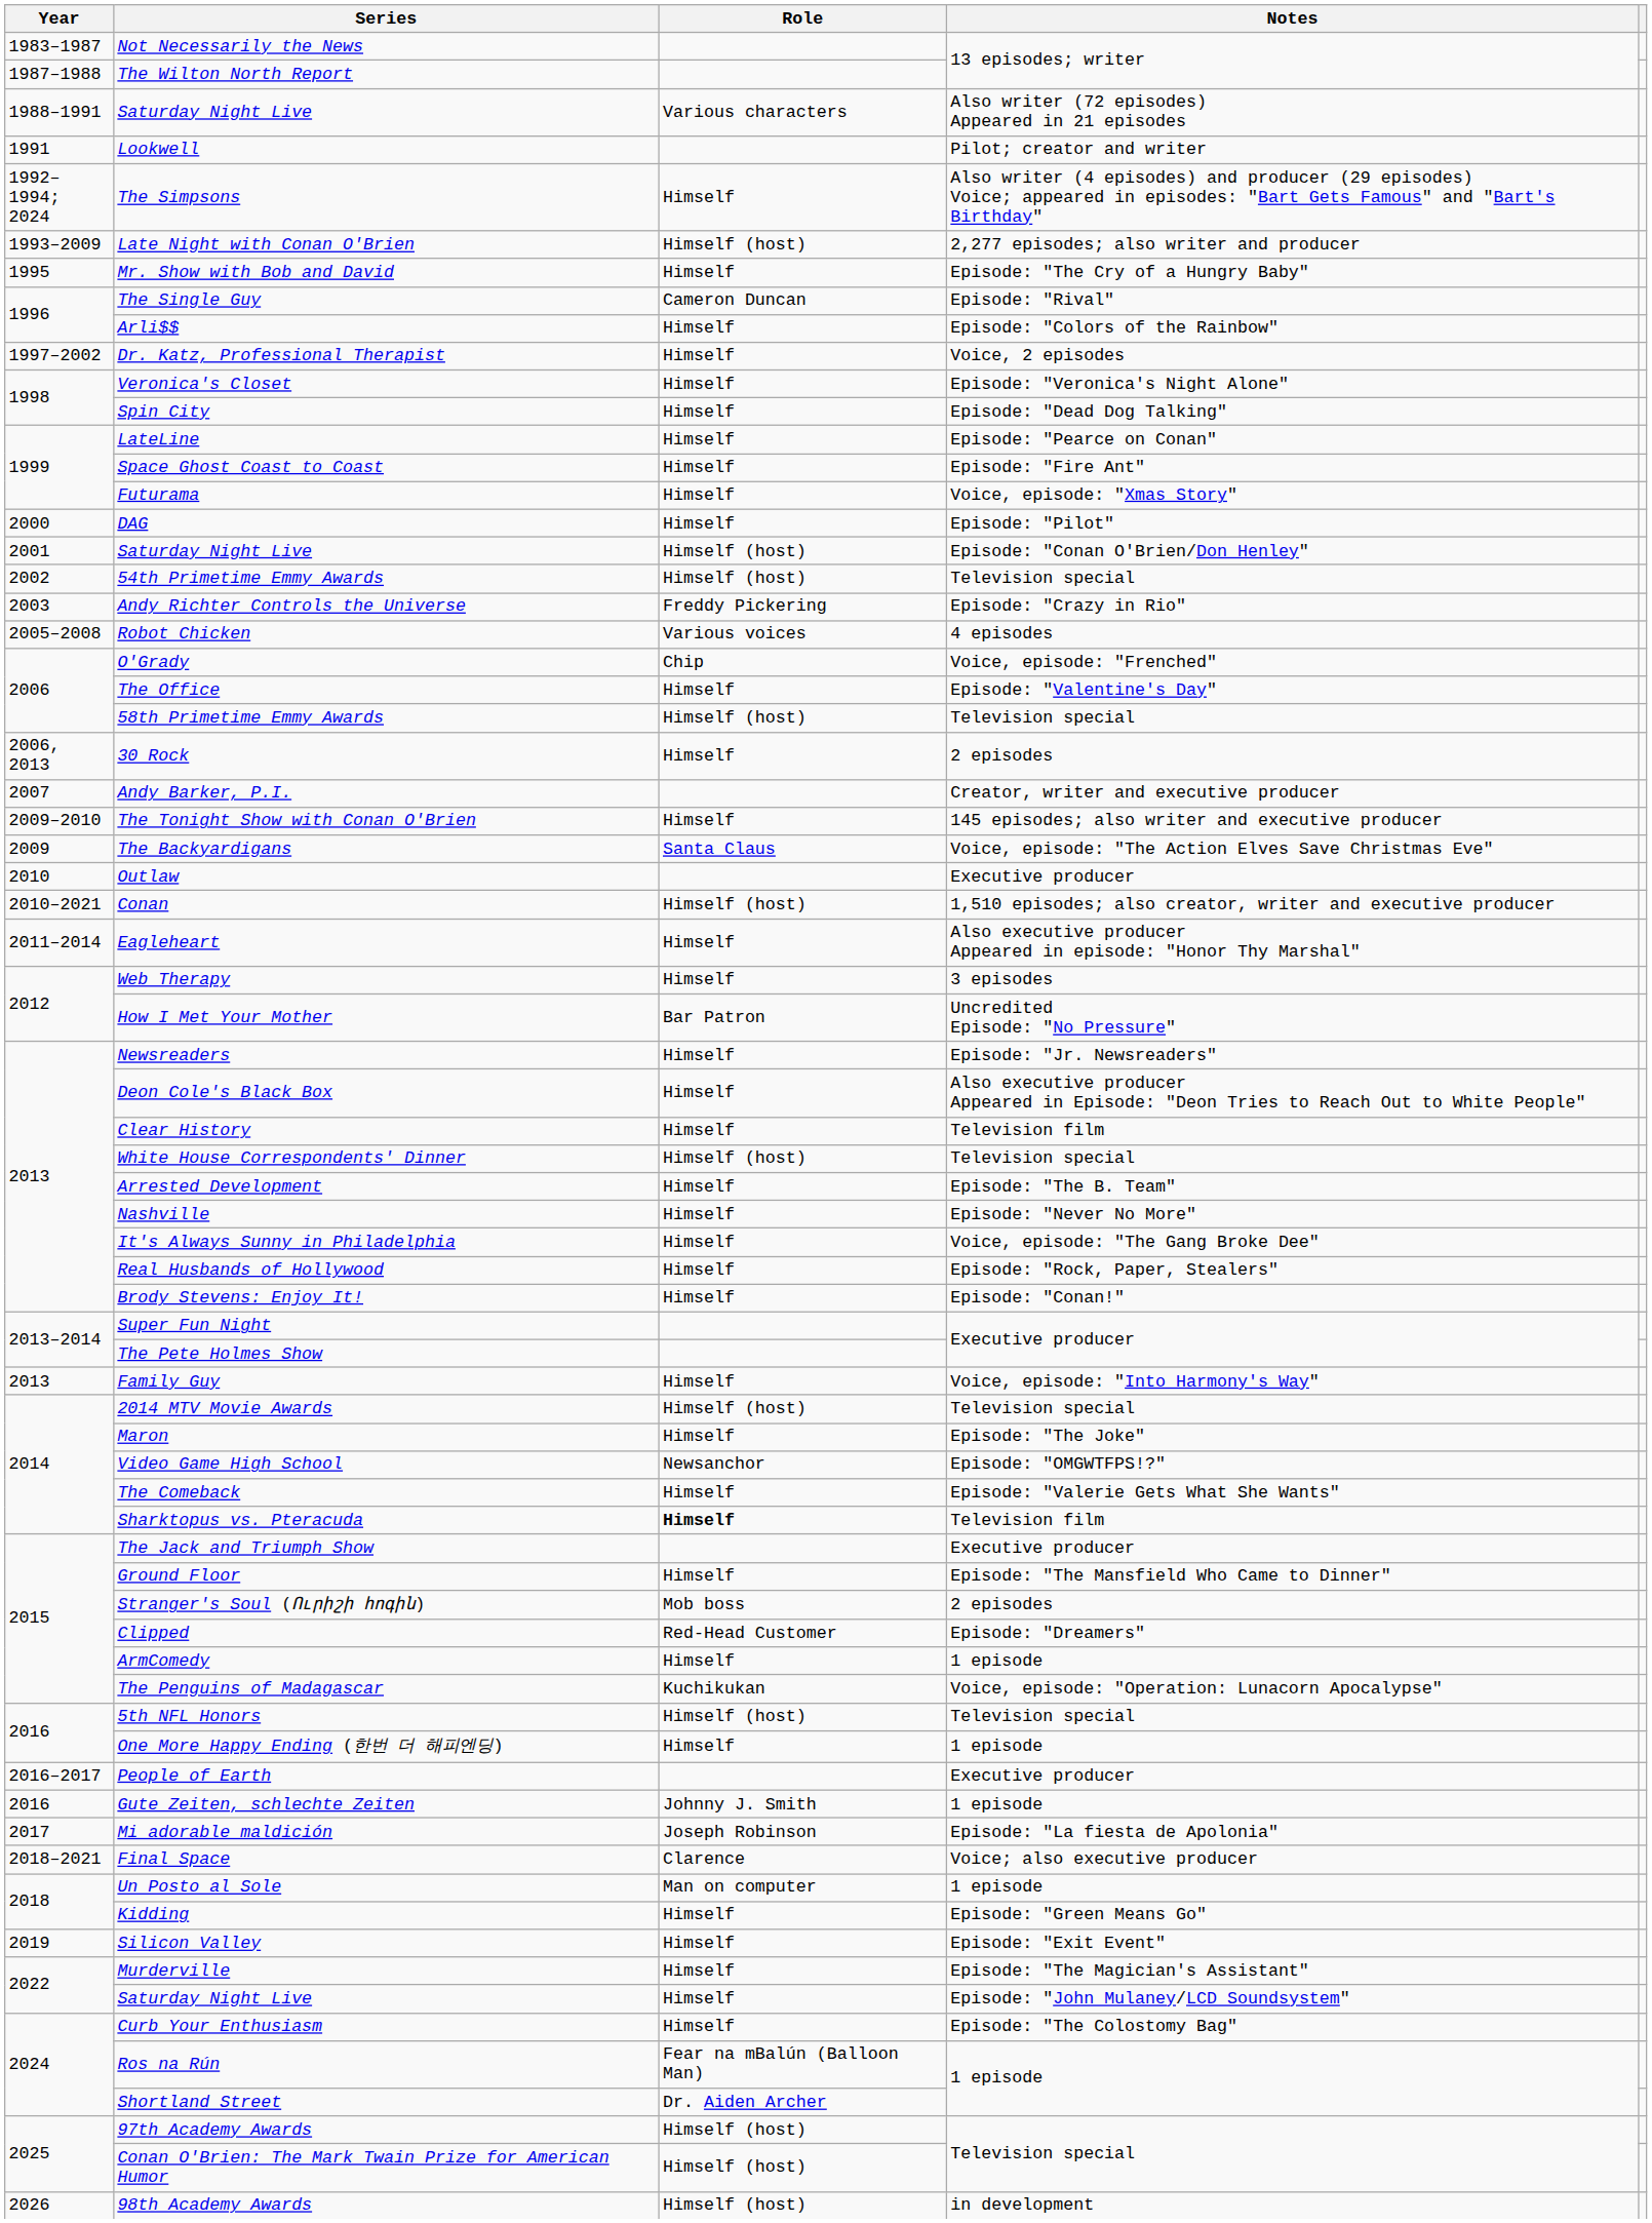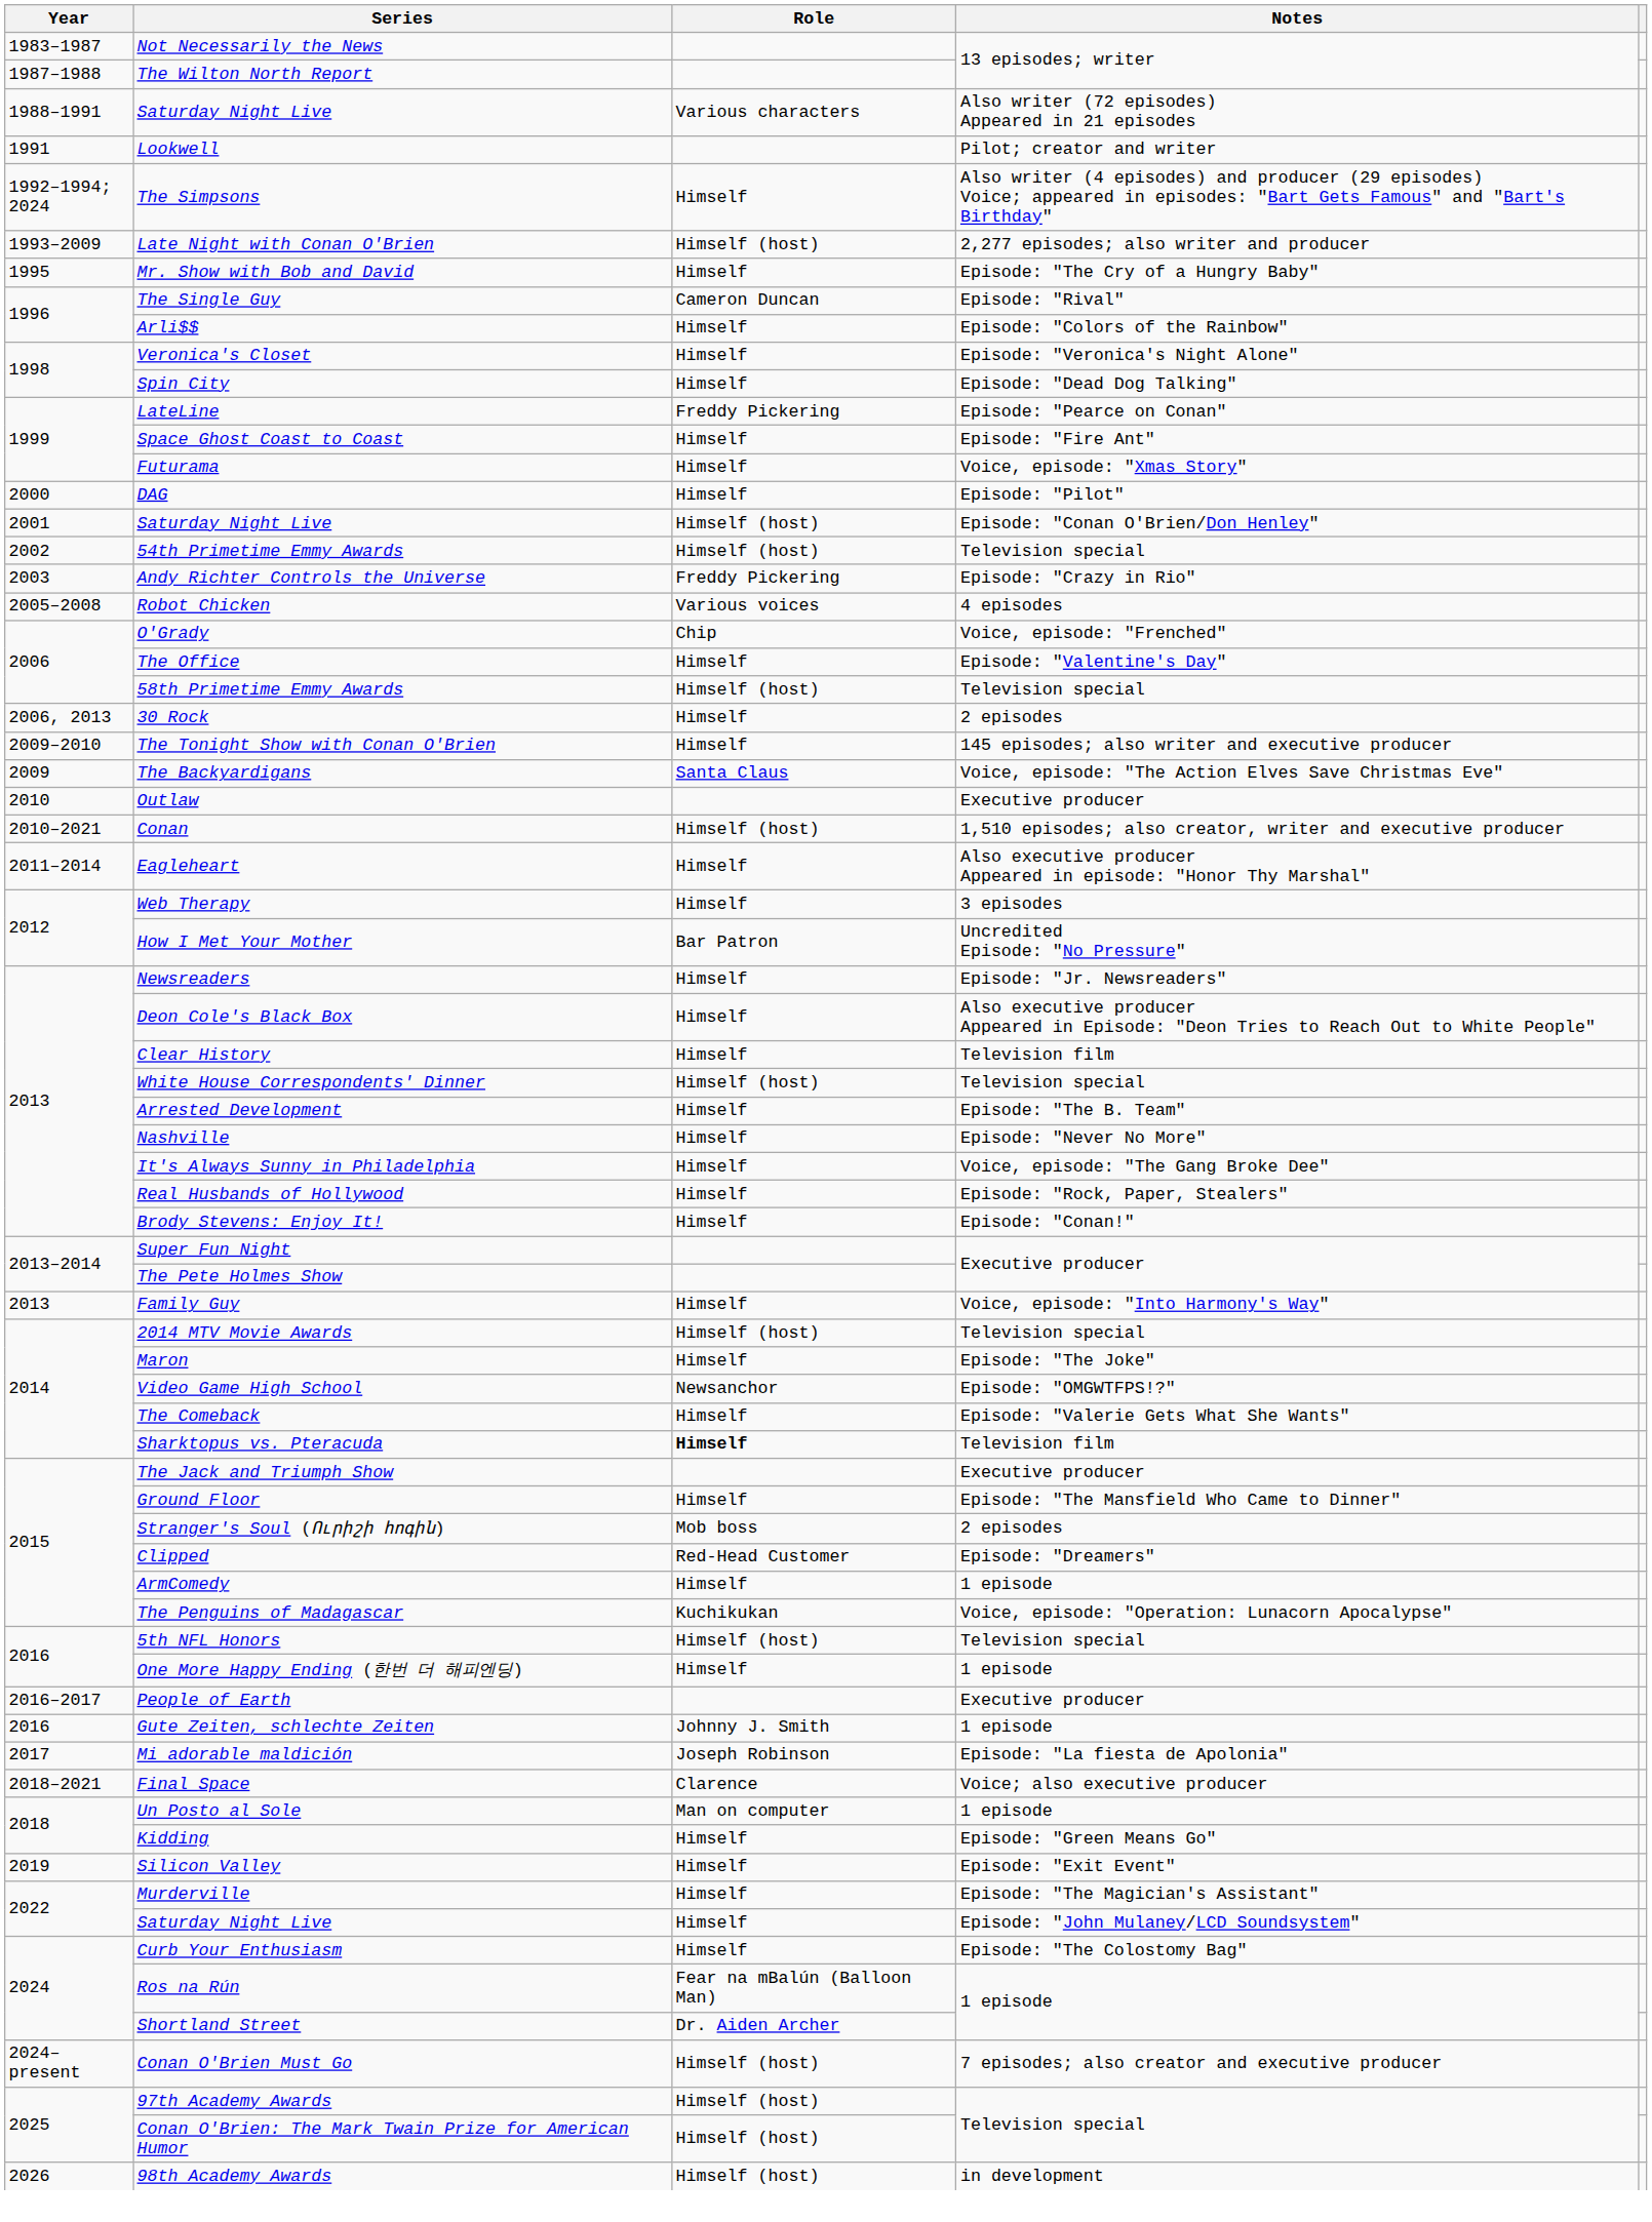- row: 1997–2002 | Dr. Katz, Professional Therapist | Himself | Voice, 2 episodes
LateLine | Role: Himself -> Freddy Pickering
- row: 2007 | Andy Barker, P.I. | Creator, writer and executive producer
+ row: 2024–present | Conan O'Brien Must Go | Himself (host) | 7 episodes; also creator and executive producer
